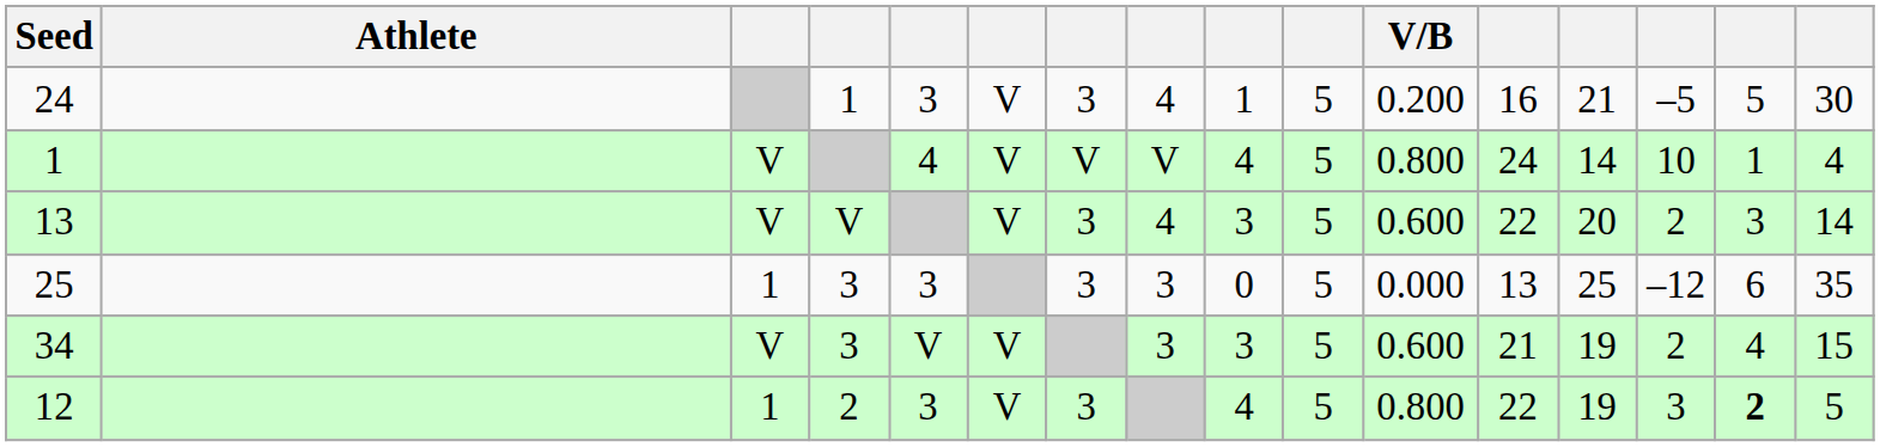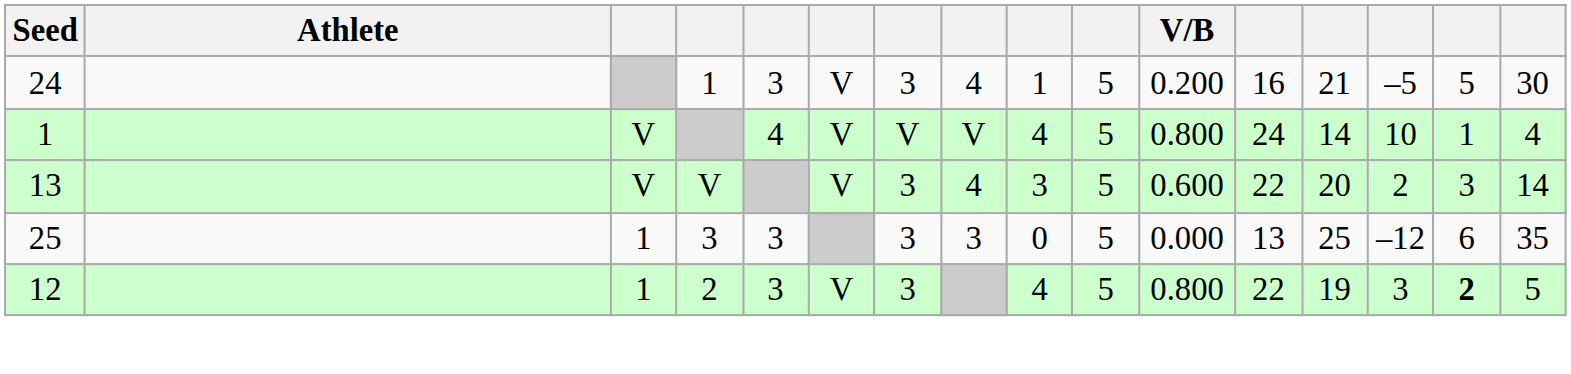- row: 34 | V | 3 | V | V | 3 | 3 | 5 | 0.600 | 21 | 19 | 2 | 4 | 15
